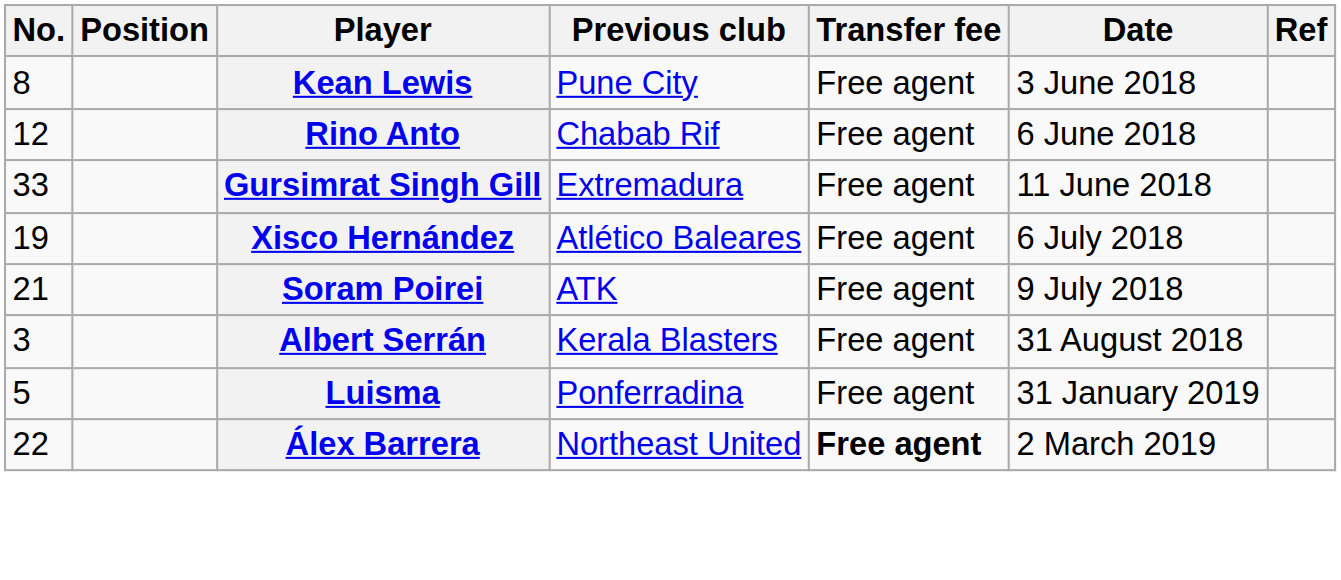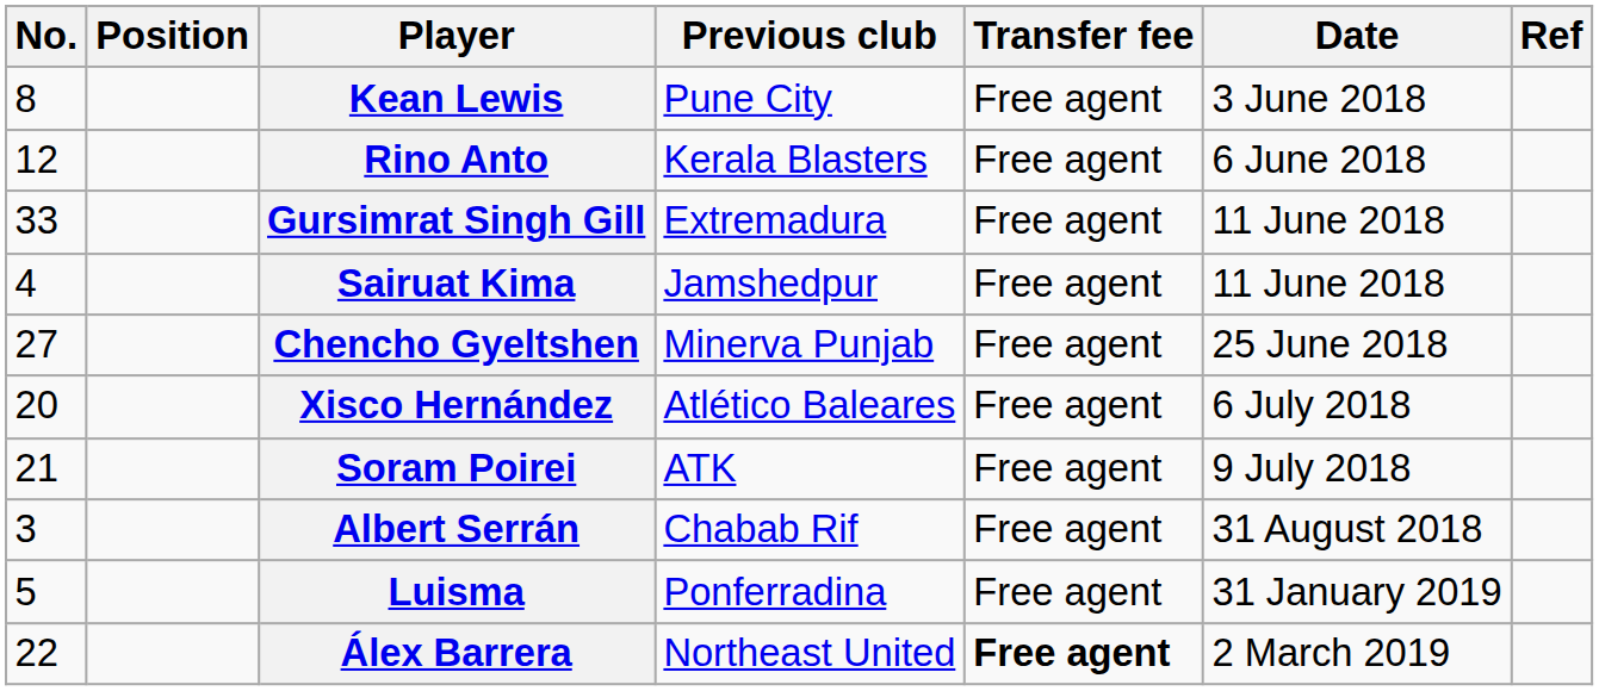Rino Anto | Previous club: Chabab Rif -> Kerala Blasters
+ row: 4 | Sairuat Kima | Jamshedpur | Free agent | 11 June 2018
+ row: 27 | Chencho Gyeltshen | Minerva Punjab | Free agent | 25 June 2018
Xisco Hernández | No.: 19 -> 20
Albert Serrán | Previous club: Kerala Blasters -> Chabab Rif
